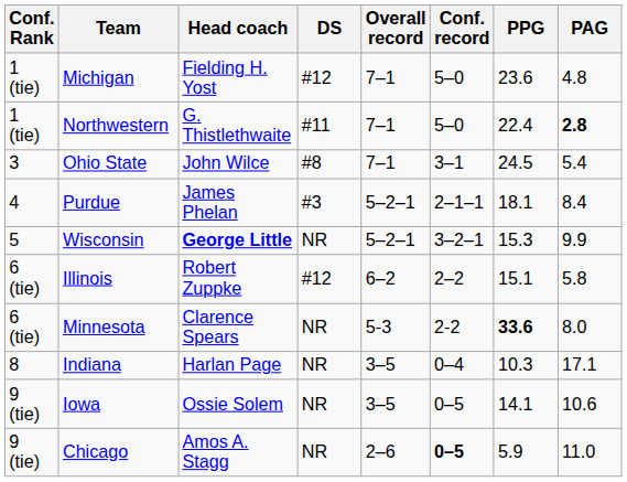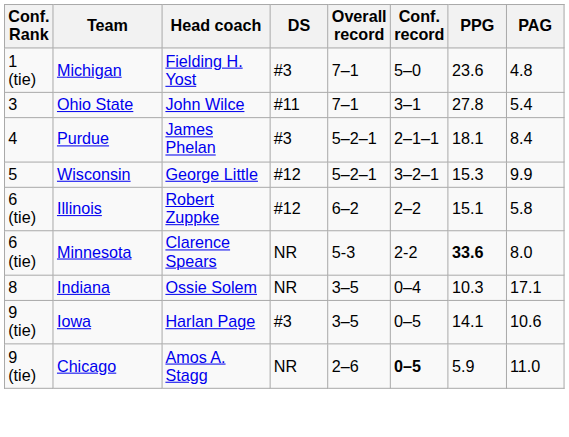Michigan | DS: #12 -> #3
- row: 1 (tie) | Northwestern | G. Thistlethwaite | #11 | 7–1 | 5–0 | 22.4 | 2.8
Ohio State | DS: #8 -> #11
Ohio State | PPG: 24.5 -> 27.8
Wisconsin | Head coach: bold -> normal
Wisconsin | DS: NR -> #12
Indiana | Head coach: Harlan Page -> Ossie Solem
Iowa | Head coach: Ossie Solem -> Harlan Page
Iowa | DS: NR -> #3
